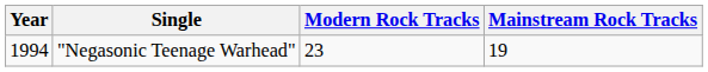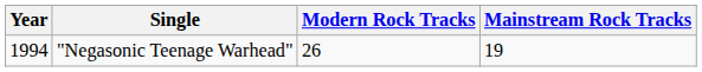"Negasonic Teenage Warhead" | Modern Rock Tracks: 23 -> 26
